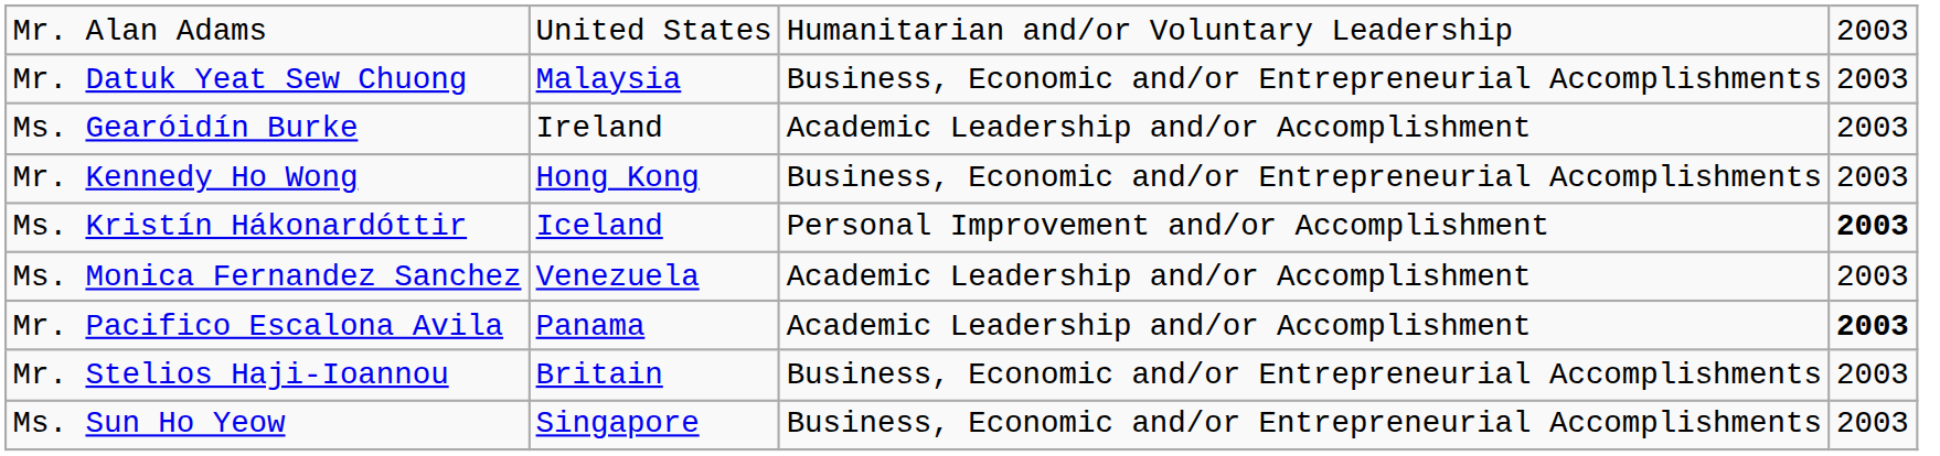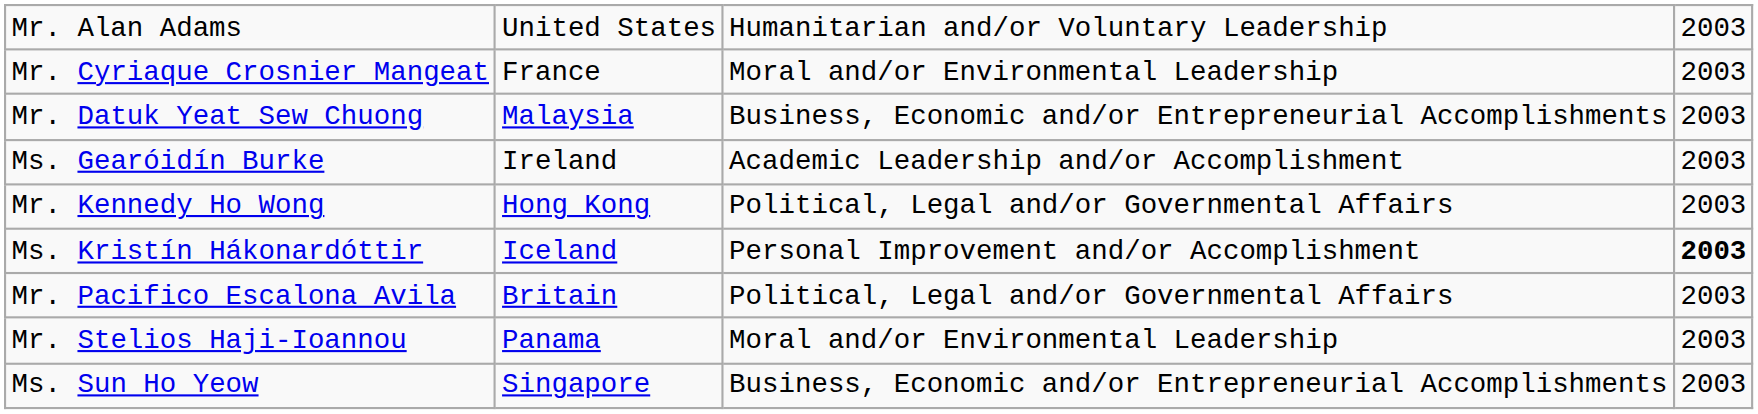+ row: Mr. Cyriaque Crosnier Mangeat | France | Moral and/or Environmental Leadership | 2003
Mr. Kennedy Ho Wong | column 3: Business, Economic and/or Entrepreneurial Accomplishments -> Political, Legal and/or Governmental Affairs
- row: Ms. Monica Fernandez Sanchez | Venezuela | Academic Leadership and/or Accomplishment | 2003
Mr. Pacifico Escalona Avila | column 2: Panama -> Britain
Mr. Pacifico Escalona Avila | column 3: Academic Leadership and/or Accomplishment -> Political, Legal and/or Governmental Affairs
Mr. Pacifico Escalona Avila | column 4: bold -> normal
Mr. Stelios Haji-Ioannou | column 2: Britain -> Panama
Mr. Stelios Haji-Ioannou | column 3: Business, Economic and/or Entrepreneurial Accomplishments -> Moral and/or Environmental Leadership
